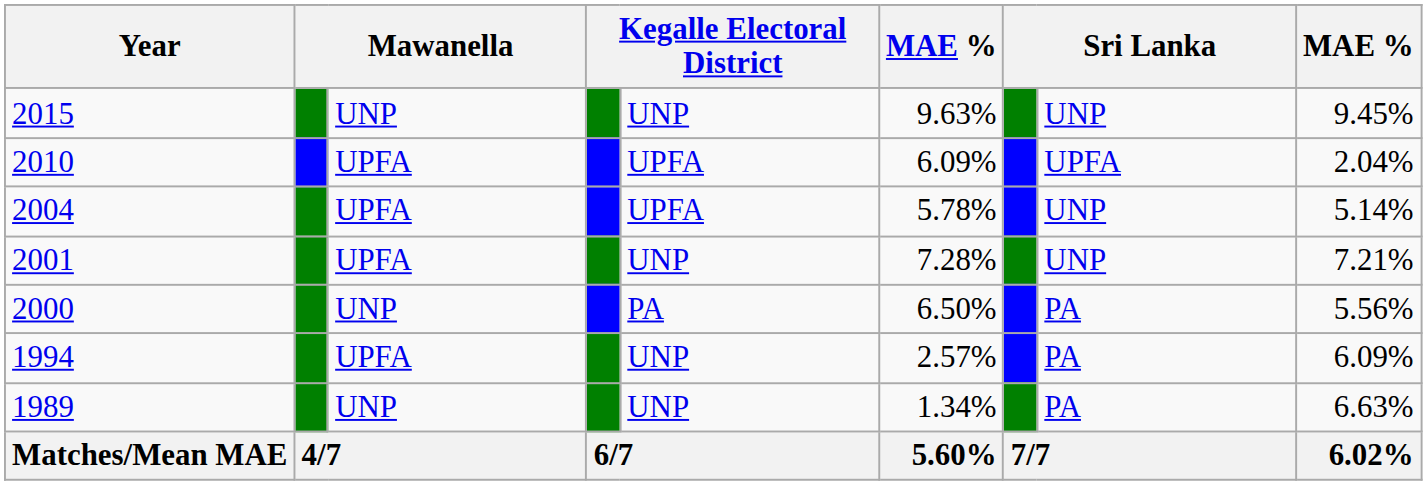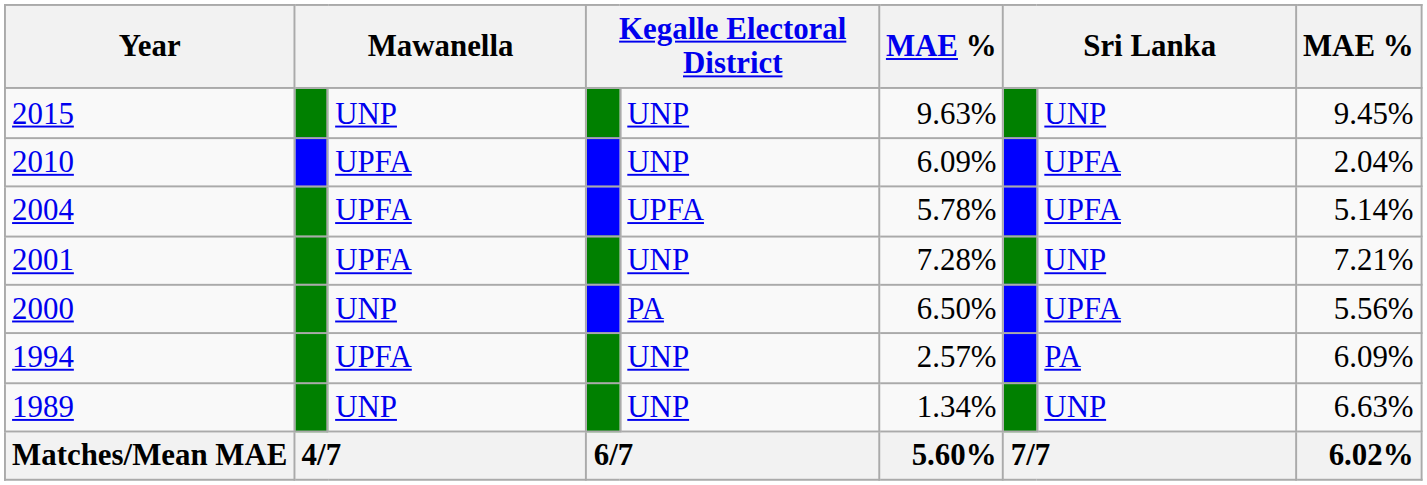2010 | column 5: UPFA -> UNP
2004 | column 8: UNP -> UPFA
2000 | column 8: PA -> UPFA
1989 | column 8: PA -> UNP
